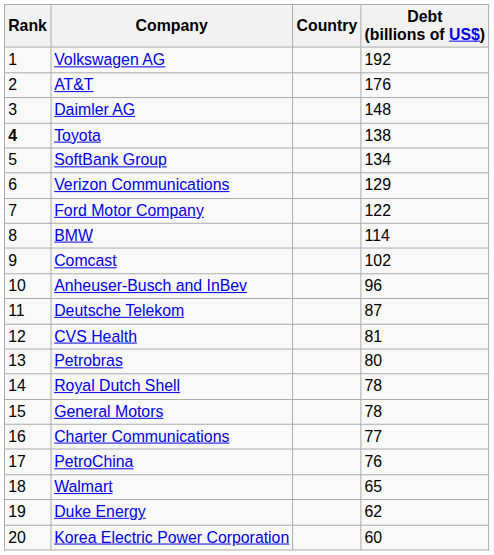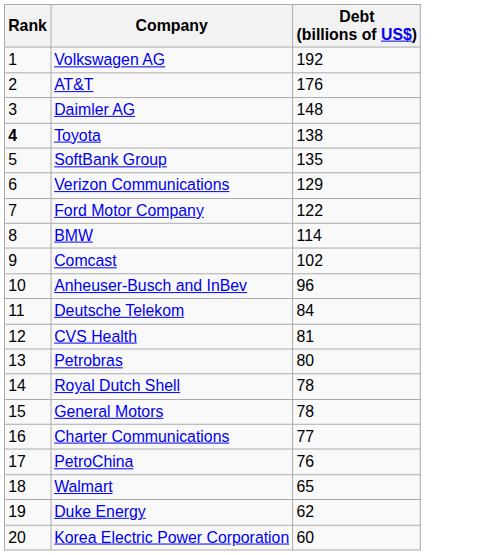- column: Country
SoftBank Group | Debt (billions of US$): 134 -> 135
Deutsche Telekom | Debt (billions of US$): 87 -> 84
